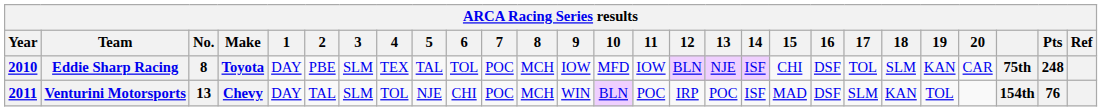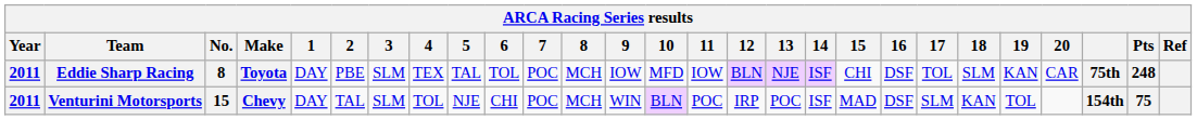Eddie Sharp Racing | Year: 2010 -> 2011
Venturini Motorsports | No.: 13 -> 15
Venturini Motorsports | Pts: 76 -> 75
